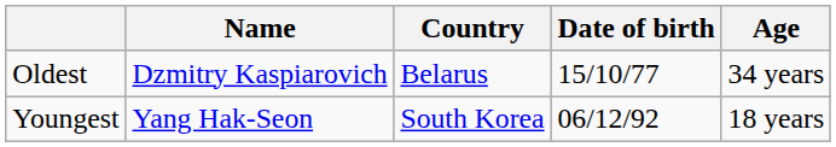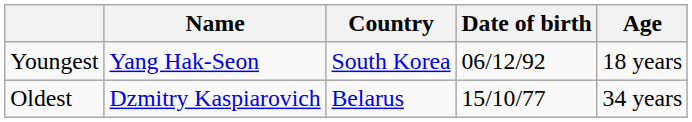rows swapped: Youngest <-> Oldest
